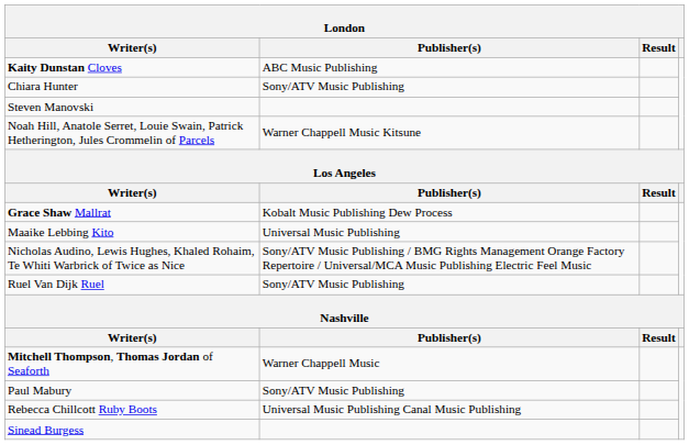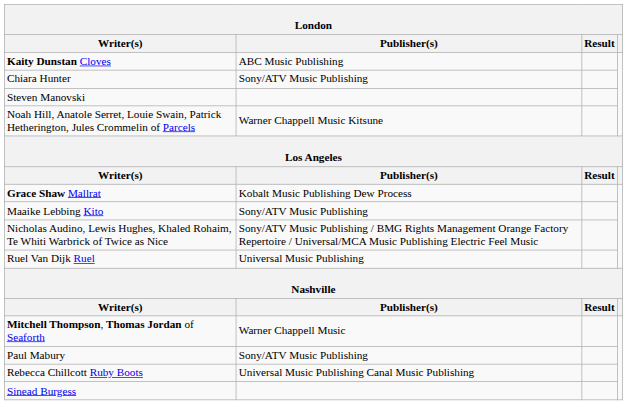Maaike Lebbing Kito | Publisher(s): Universal Music Publishing -> Sony/ATV Music Publishing
Ruel Van Dijk Ruel | Publisher(s): Sony/ATV Music Publishing -> Universal Music Publishing
